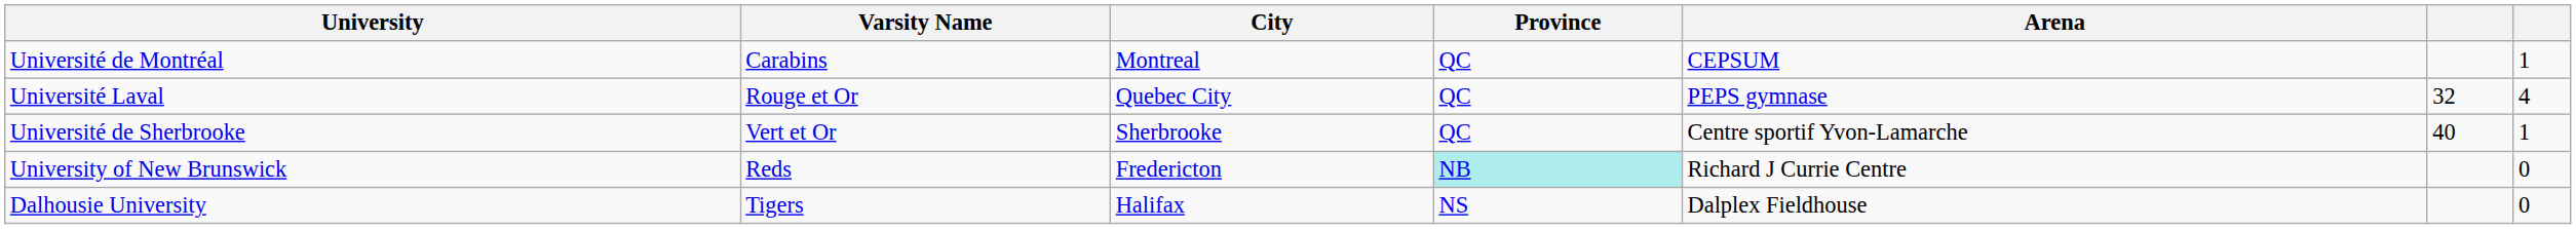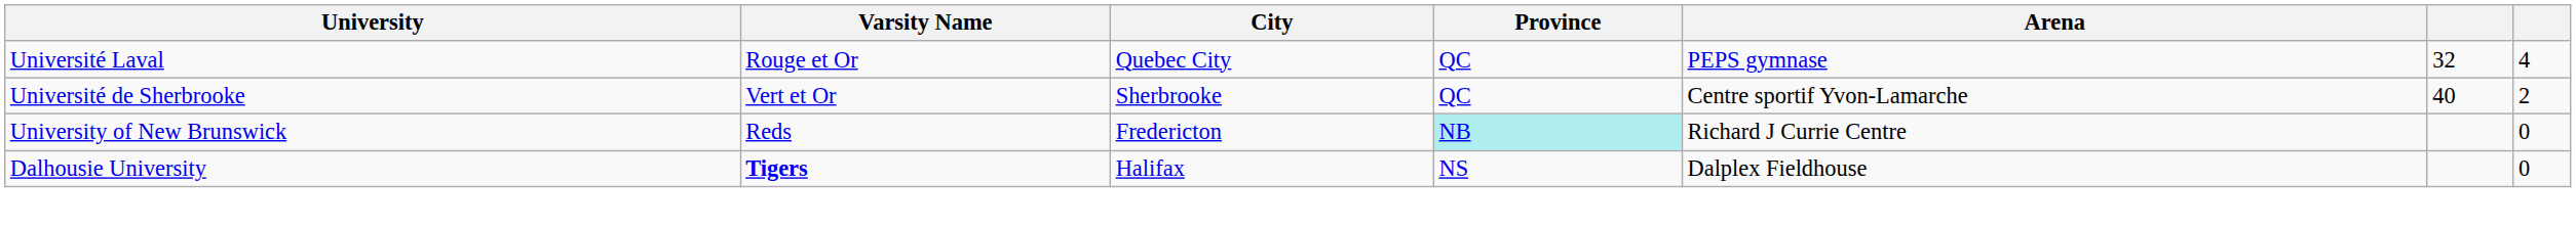- row: Université de Montréal | Carabins | Montreal | QC | CEPSUM | 1
Université de Sherbrooke | column 7: 1 -> 2
Dalhousie University | Varsity Name: normal -> bold
